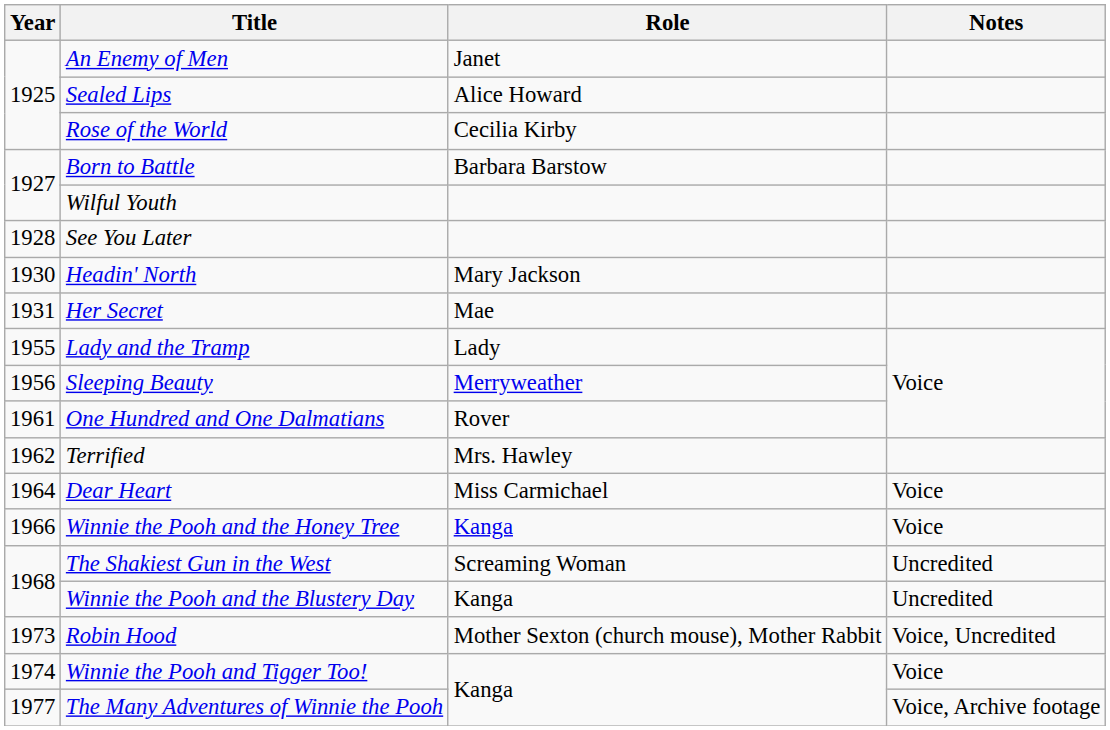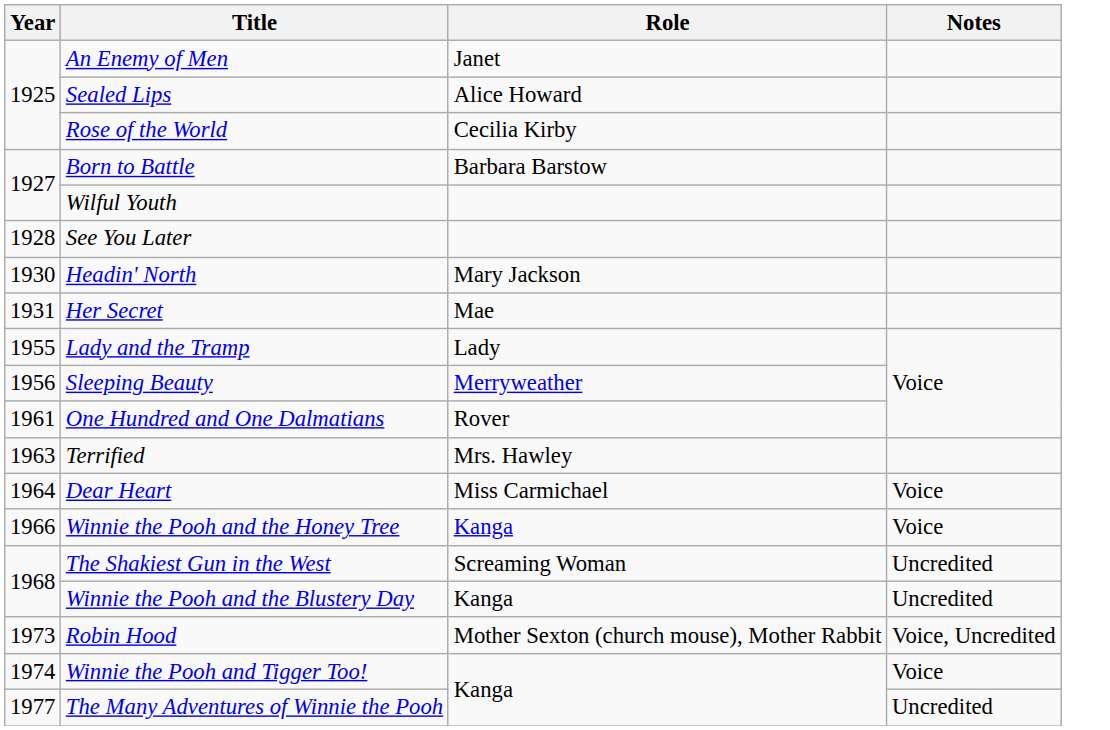Terrified | Year: 1962 -> 1963
The Many Adventures of Winnie the Pooh | Notes: Voice, Archive footage -> Uncredited
